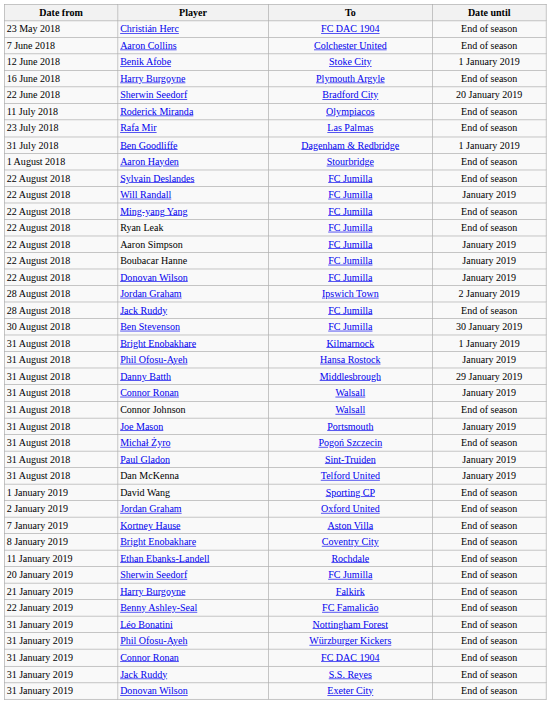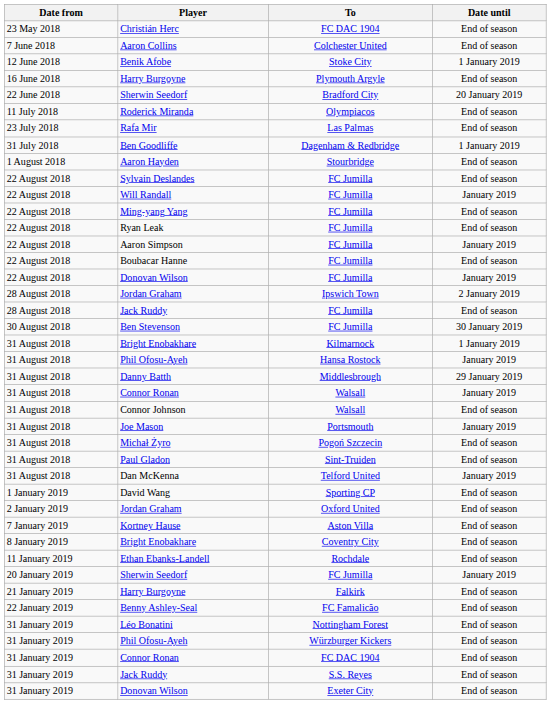Boubacar Hanne | Date until: January 2019 -> End of season
Paul Gladon | Date until: January 2019 -> End of season
Sherwin Seedorf / FC Jumilla | Date until: End of season -> January 2019
